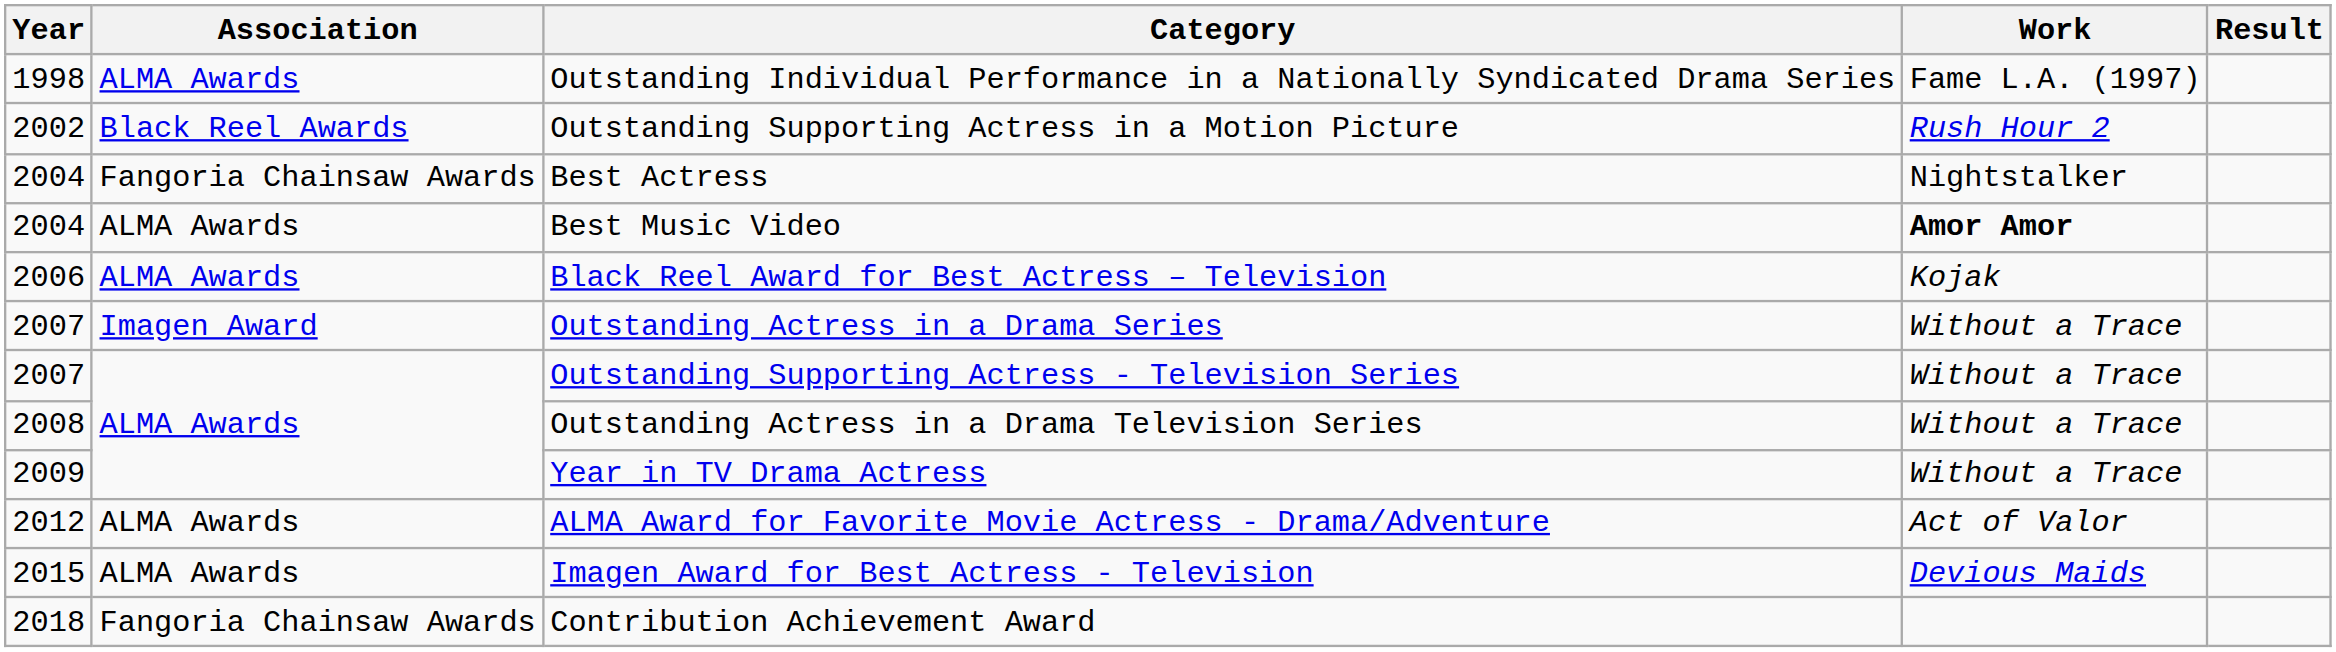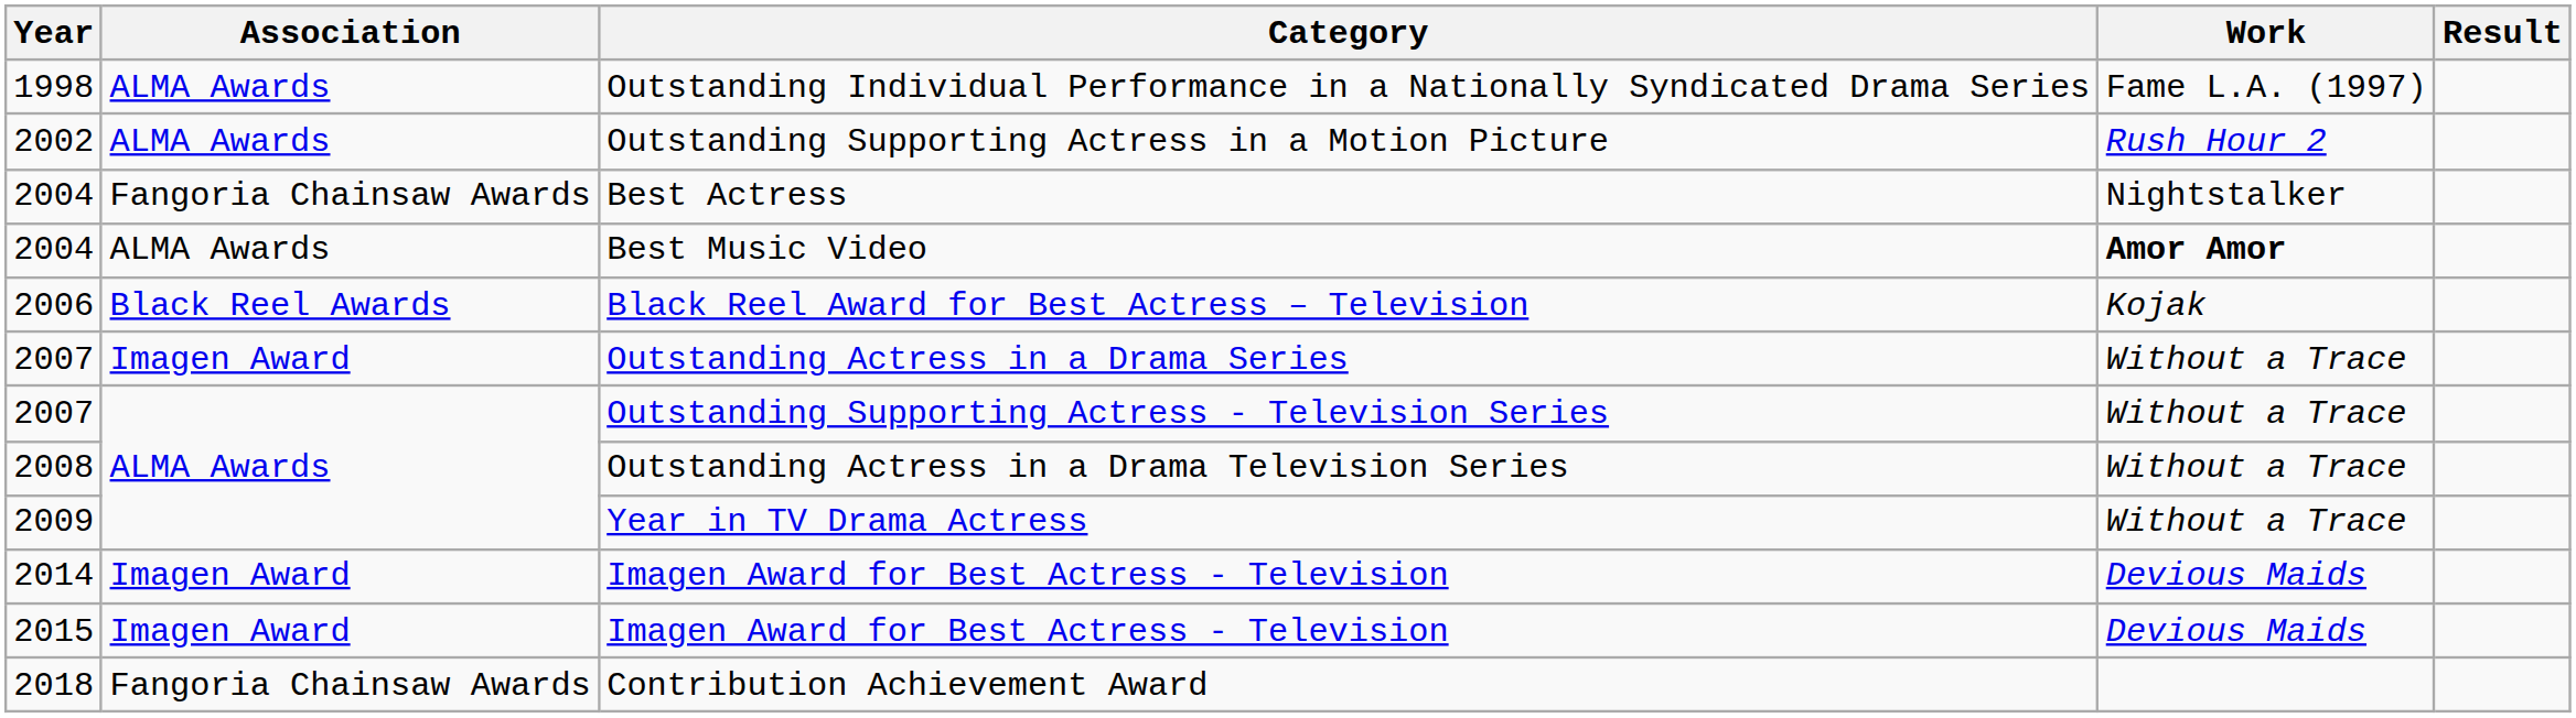Outstanding Supporting Actress in a Motion Picture | Association: Black Reel Awards -> ALMA Awards
Black Reel Award for Best Actress – Television | Association: ALMA Awards -> Black Reel Awards
- row: 2012 | ALMA Awards | ALMA Award for Favorite Movie Actress - Drama/Adventure | Act of Valor
+ row: 2014 | Imagen Award | Imagen Award for Best Actress - Television | Devious Maids
2015 / Imagen Award for Best Actress - Television | Association: ALMA Awards -> Imagen Award
